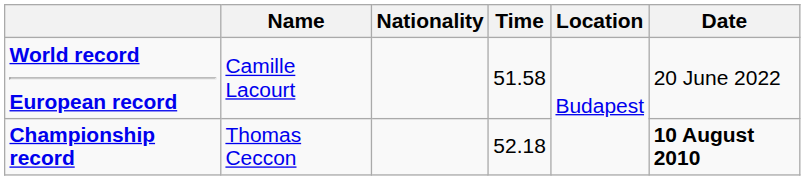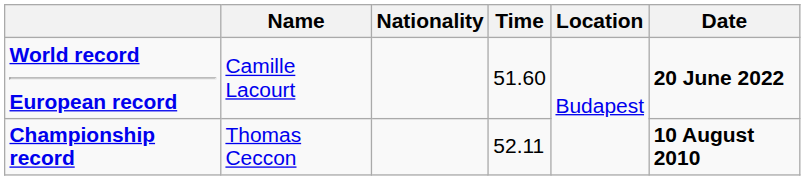World record European record | Time: 51.58 -> 51.60
World record European record | Date: normal -> bold
Championship record | Time: 52.18 -> 52.11
